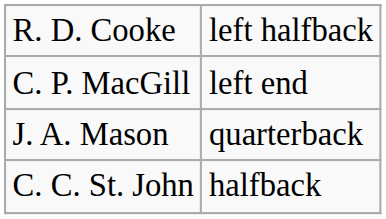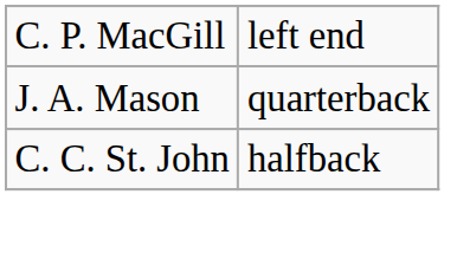- row: R. D. Cooke | left halfback
